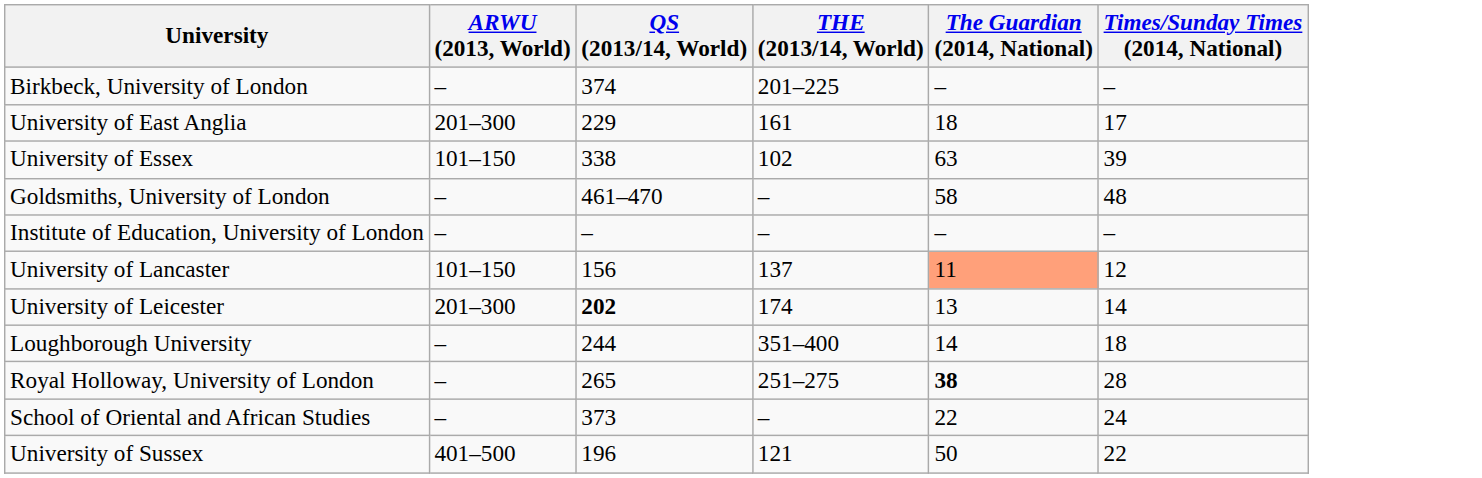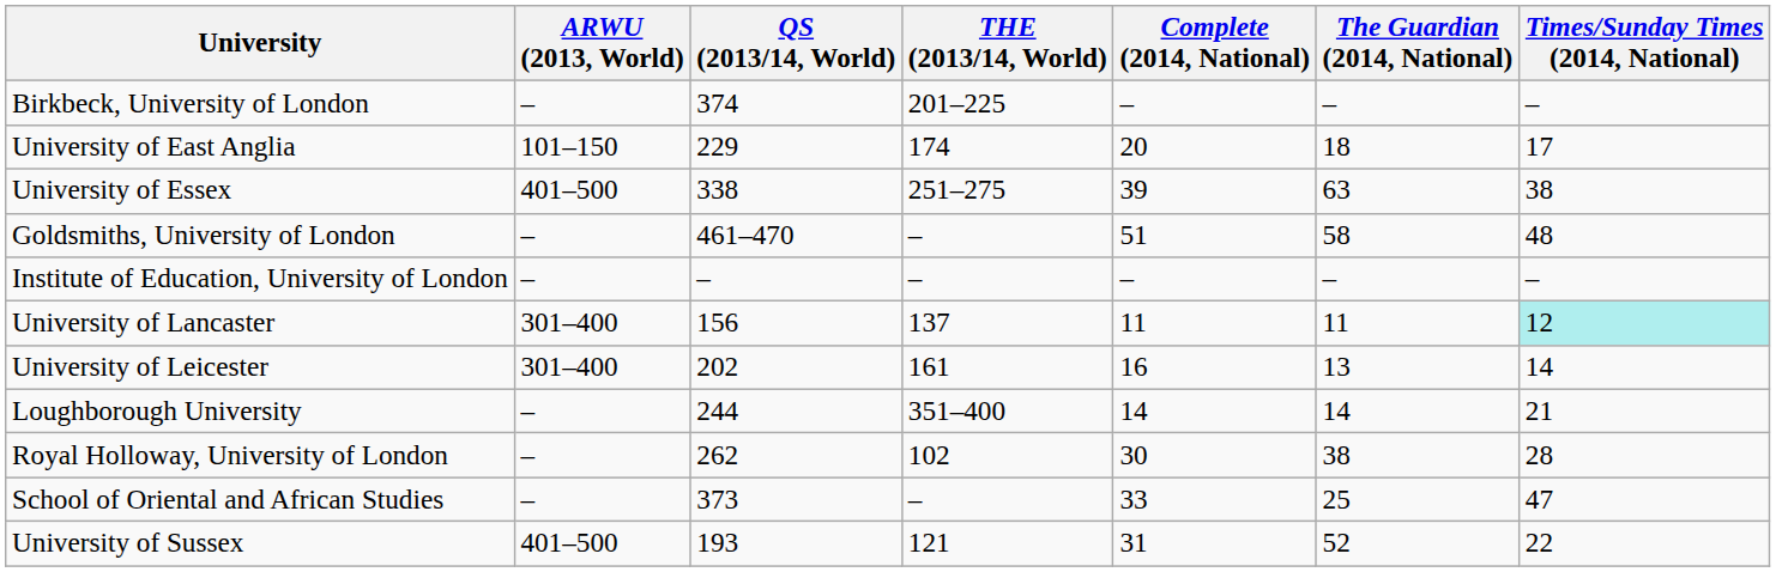+ column: Complete (2014, National) | – | 20 | 39 | 51 | – | 11 | 16 | 14 | 30 | 33 | 31
University of East Anglia | ARWU (2013, World): 201–300 -> 101–150
University of East Anglia | THE (2013/14, World): 161 -> 174
University of Essex | ARWU (2013, World): 101–150 -> 401–500
University of Essex | THE (2013/14, World): 102 -> 251–275
University of Essex | Times/Sunday Times (2014, National): 39 -> 38
University of Lancaster | ARWU (2013, World): 101–150 -> 301–400
University of Lancaster | The Guardian (2014, National): lightsalmon background -> no background
University of Lancaster | Times/Sunday Times (2014, National): no background -> paleturquoise background
University of Leicester | ARWU (2013, World): 201–300 -> 301–400
University of Leicester | QS (2013/14, World): bold -> normal
University of Leicester | THE (2013/14, World): 174 -> 161
Loughborough University | Times/Sunday Times (2014, National): 18 -> 21
Royal Holloway, University of London | QS (2013/14, World): 265 -> 262
Royal Holloway, University of London | THE (2013/14, World): 251–275 -> 102
Royal Holloway, University of London | The Guardian (2014, National): bold -> normal
School of Oriental and African Studies | The Guardian (2014, National): 22 -> 25
School of Oriental and African Studies | Times/Sunday Times (2014, National): 24 -> 47
University of Sussex | QS (2013/14, World): 196 -> 193
University of Sussex | The Guardian (2014, National): 50 -> 52
